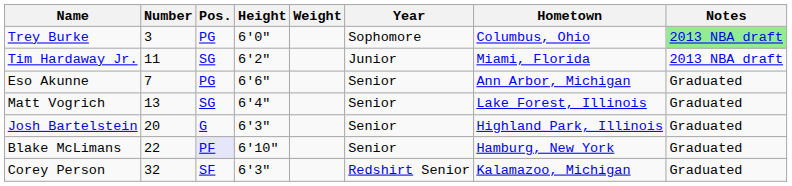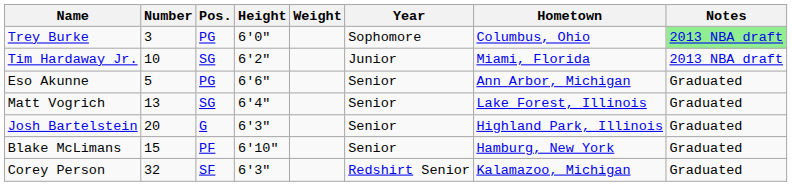Tim Hardaway Jr. | Number: 11 -> 10
Eso Akunne | Number: 7 -> 5
Blake McLimans | Number: 22 -> 15
Blake McLimans | Pos.: lavender background -> no background
